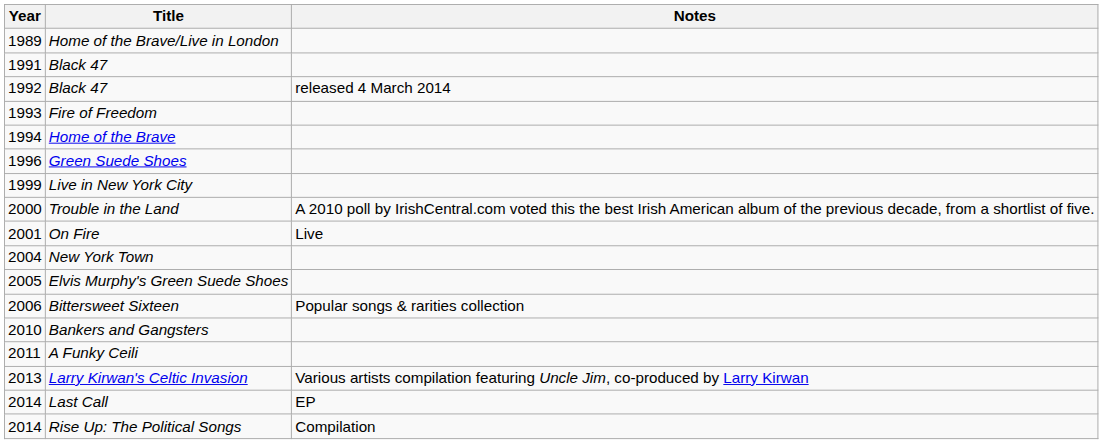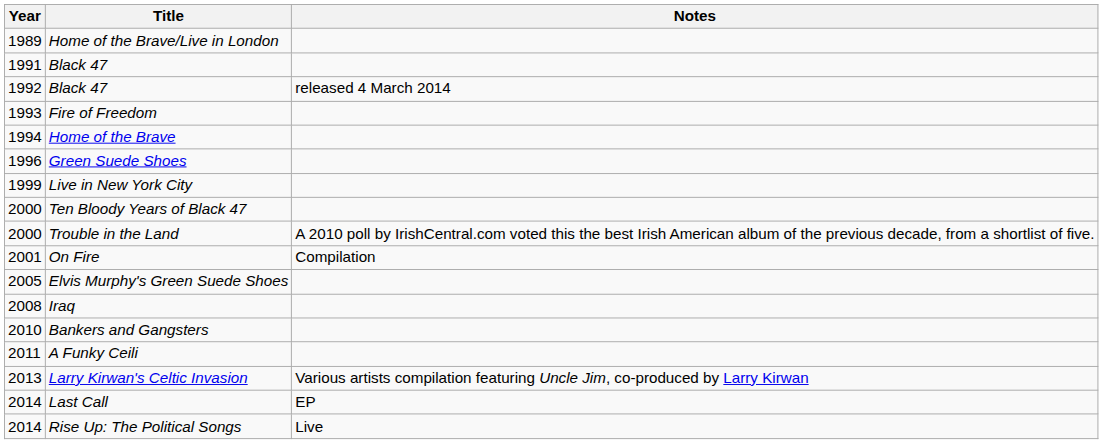+ row: 2000 | Ten Bloody Years of Black 47
On Fire | Notes: Live -> Compilation
- row: 2004 | New York Town
- row: 2006 | Bittersweet Sixteen | Popular songs & rarities collection
+ row: 2008 | Iraq
Rise Up: The Political Songs | Notes: Compilation -> Live
